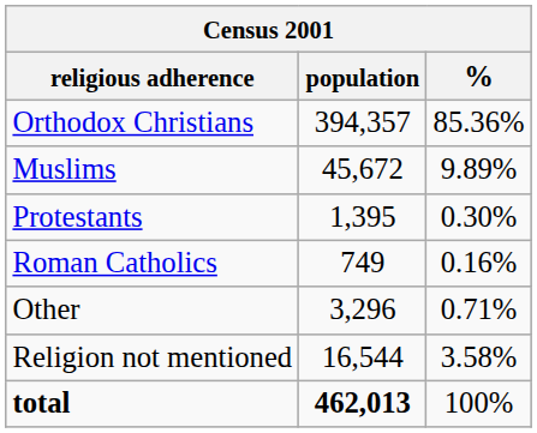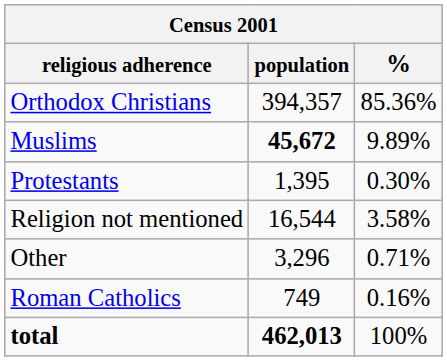Muslims | population: normal -> bold
rows swapped: Roman Catholics <-> Religion not mentioned
